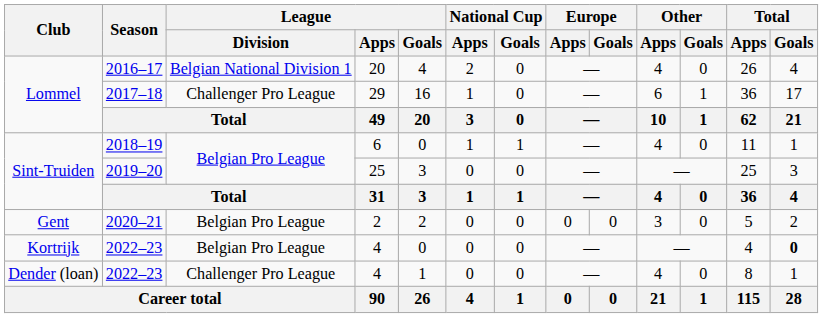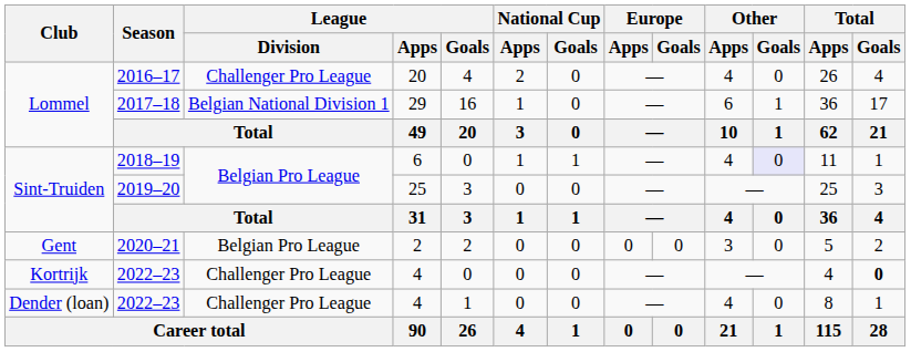2016–17 | League / Division: Belgian National Division 1 -> Challenger Pro League
2017–18 | League / Division: Challenger Pro League -> Belgian National Division 1
2018–19 | Other / Goals: no background -> lavender background
Kortrijk / 2022–23 | League / Division: Belgian Pro League -> Challenger Pro League
